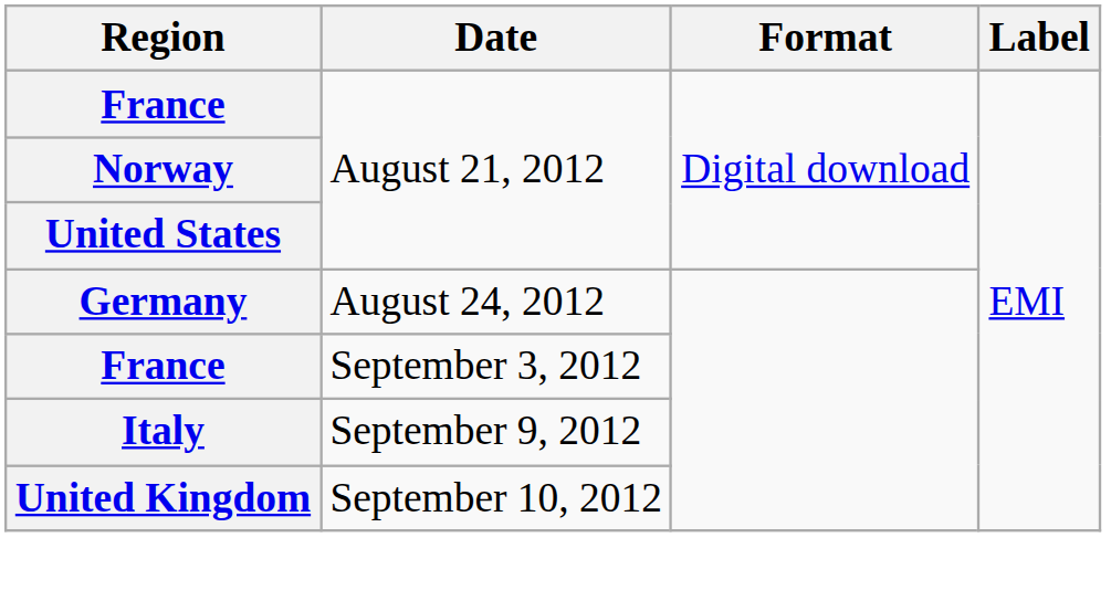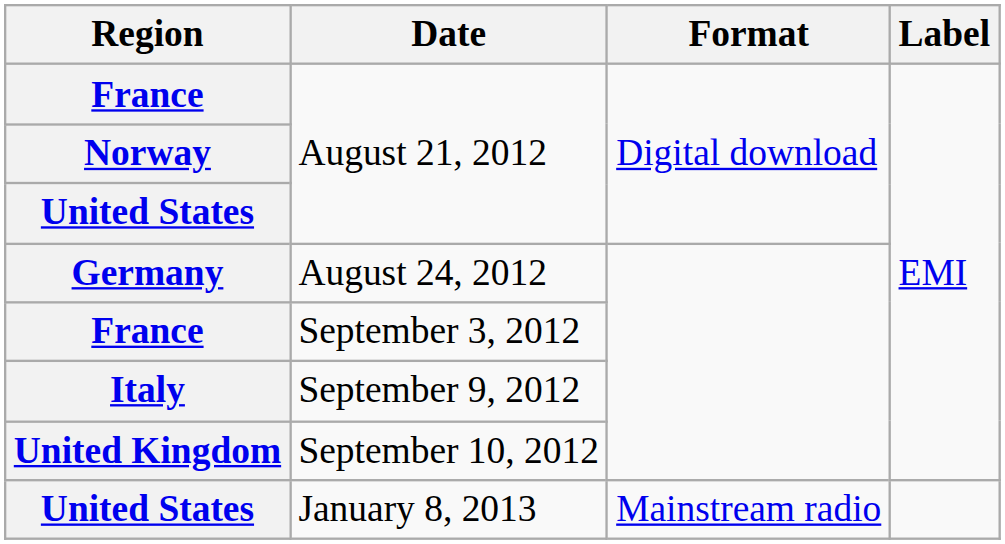+ row: United States | January 8, 2013 | Mainstream radio
